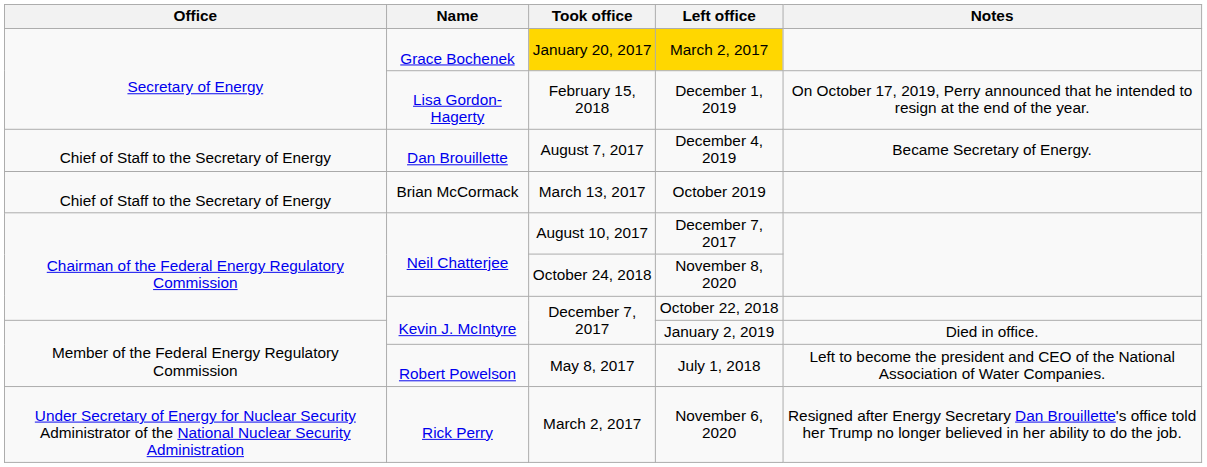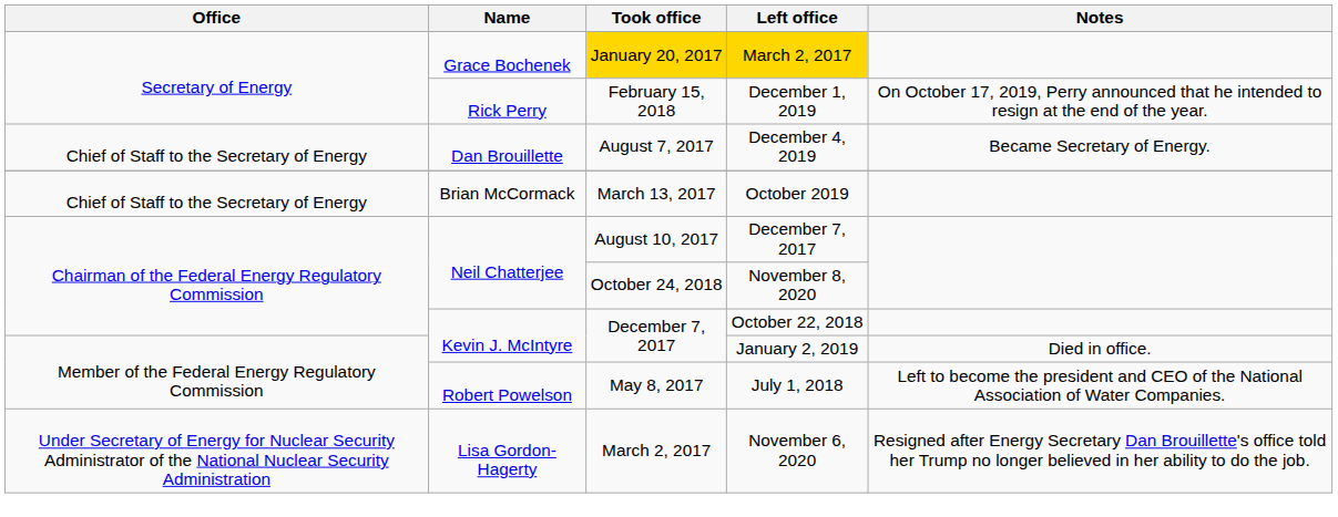December 1, 2019 | Name: Lisa Gordon-Hagerty -> Rick Perry
November 6, 2020 | Name: Rick Perry -> Lisa Gordon-Hagerty
